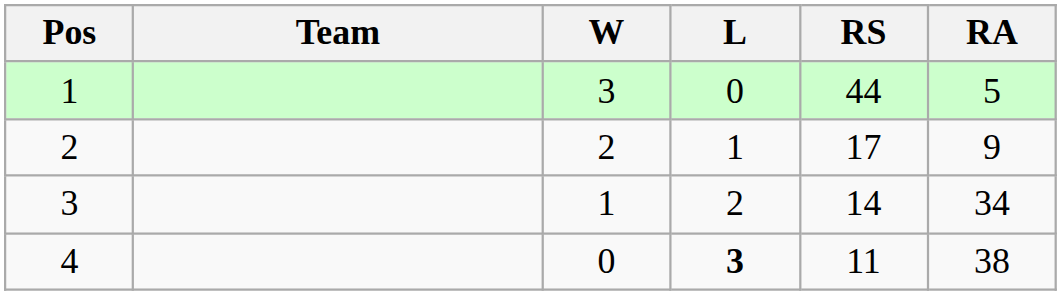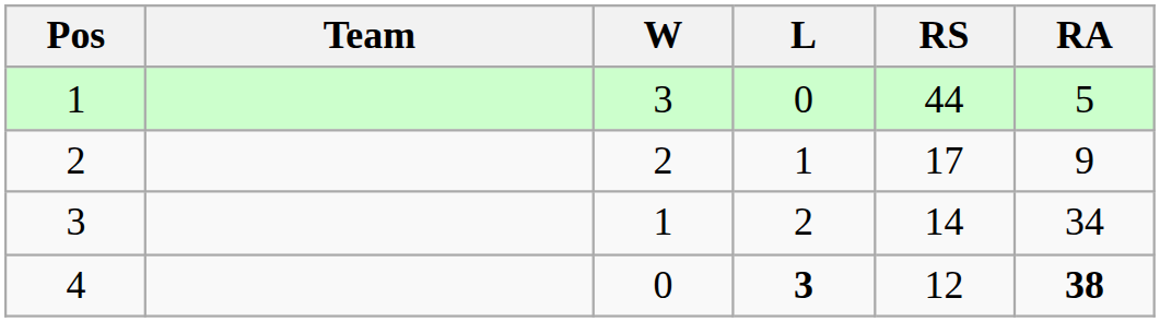4 | RS: 11 -> 12
4 | RA: normal -> bold
